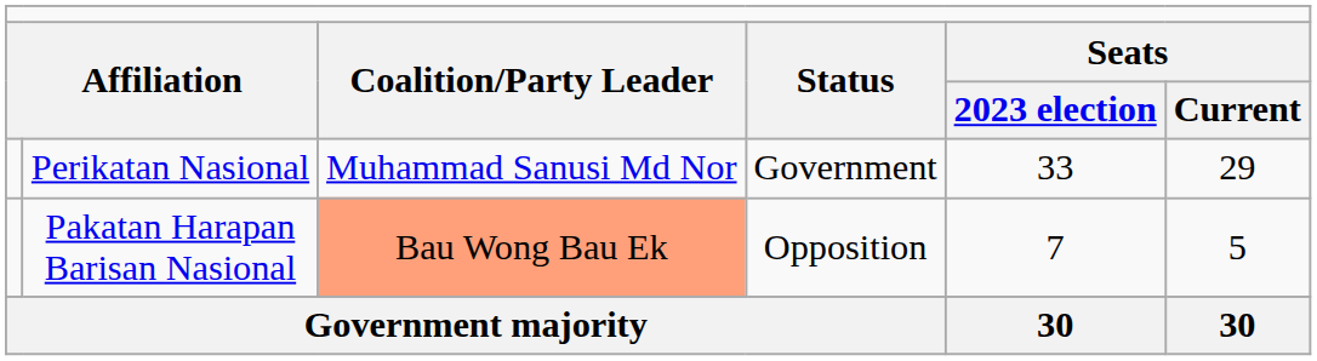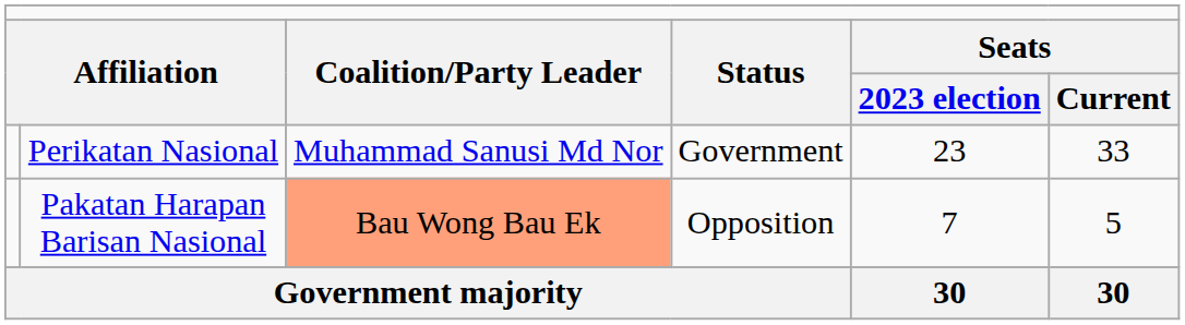Perikatan Nasional | column 5: 33 -> 23
Perikatan Nasional | column 6: 29 -> 33
